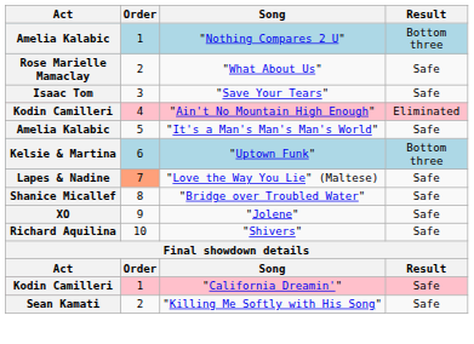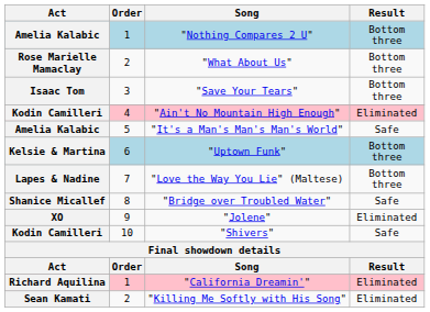"What About Us" | Result: Safe -> Bottom three
"Save Your Tears" | Result: Safe -> Bottom three
"Love the Way You Lie" (Maltese) | Order: lightsalmon background -> no background
"Love the Way You Lie" (Maltese) | Result: Safe -> Bottom three
"Jolene" | Result: Safe -> Eliminated
"Shivers" | Act: Richard Aquilina -> Kodin Camilleri
"California Dreamin'" | Act: Kodin Camilleri -> Richard Aquilina
"California Dreamin'" | Result: Safe -> Eliminated
"Killing Me Softly with His Song" | Result: Safe -> Eliminated
